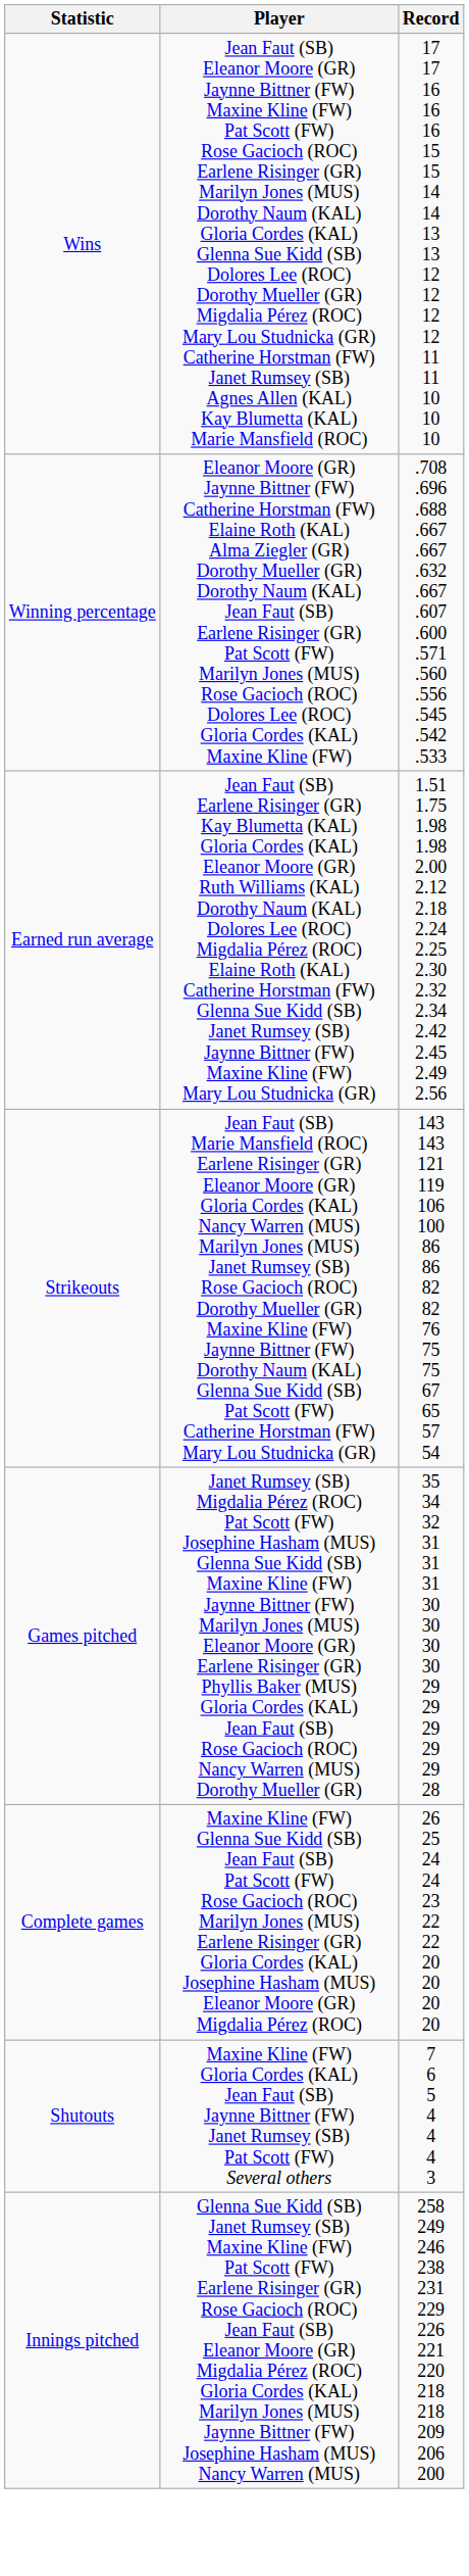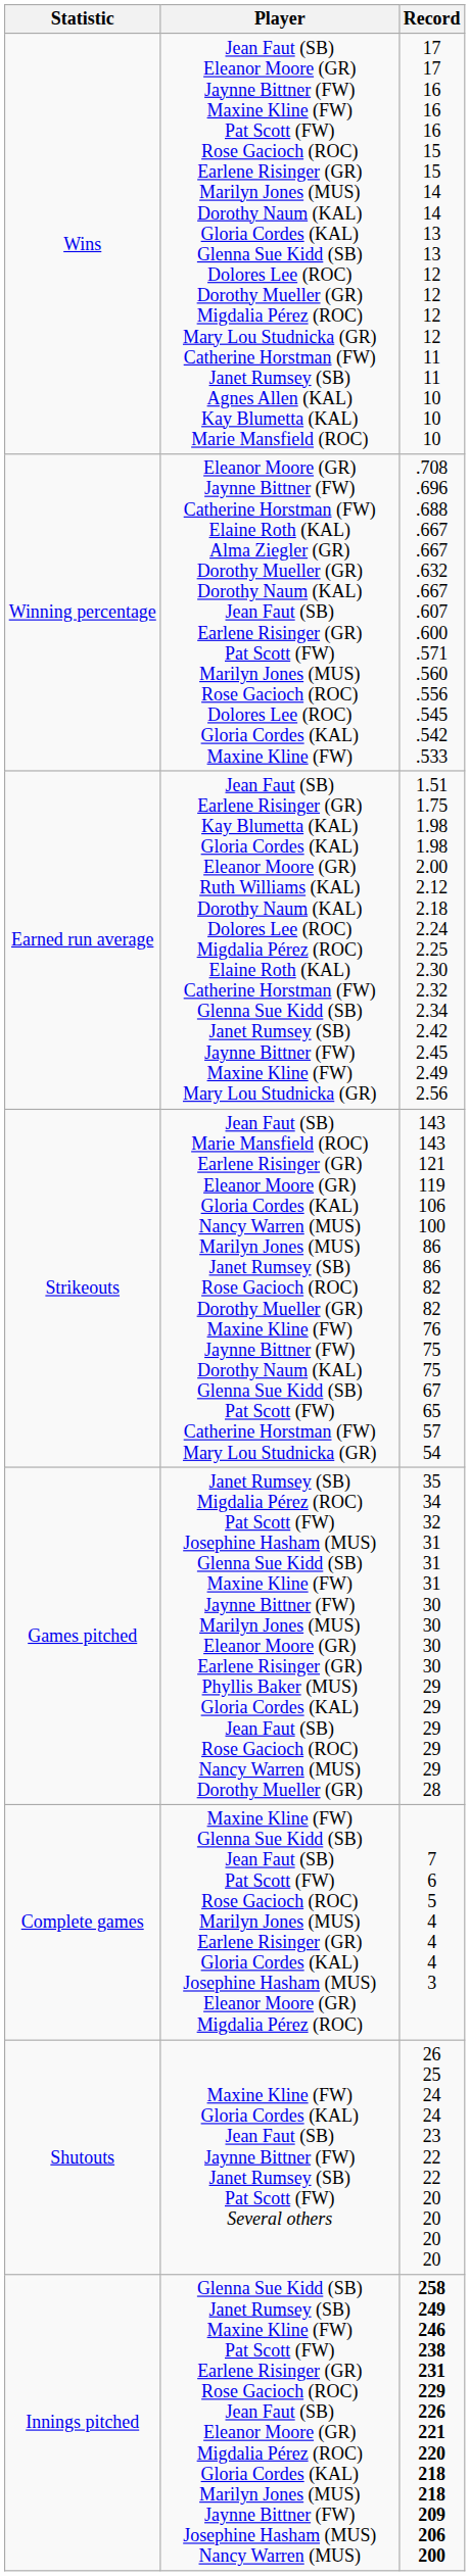Complete games | Record: 26 25 24 24 23 22 22 20 20 20 20 -> 7 6 5 4 4 4 3
Shutouts | Record: 7 6 5 4 4 4 3 -> 26 25 24 24 23 22 22 20 20 20 20
Innings pitched | Record: normal -> bold
